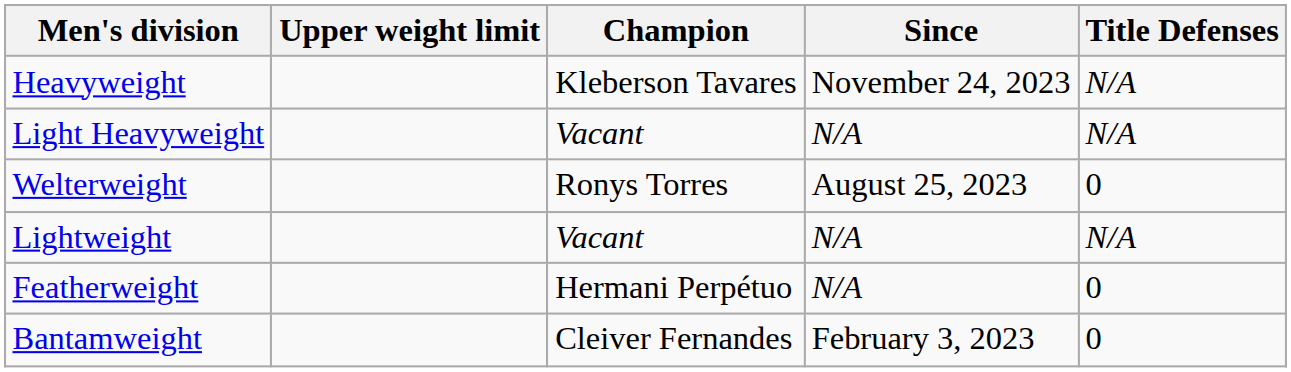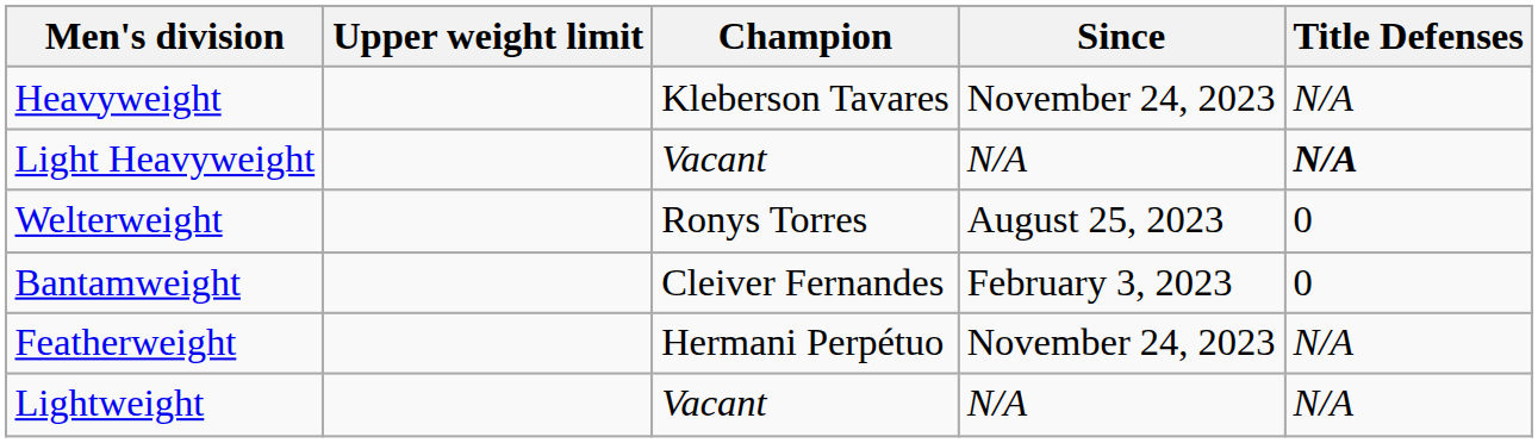Light Heavyweight | Title Defenses: normal -> bold
rows swapped: Lightweight <-> Bantamweight
Featherweight | Since: N/A -> November 24, 2023
Featherweight | Title Defenses: 0 -> N/A
